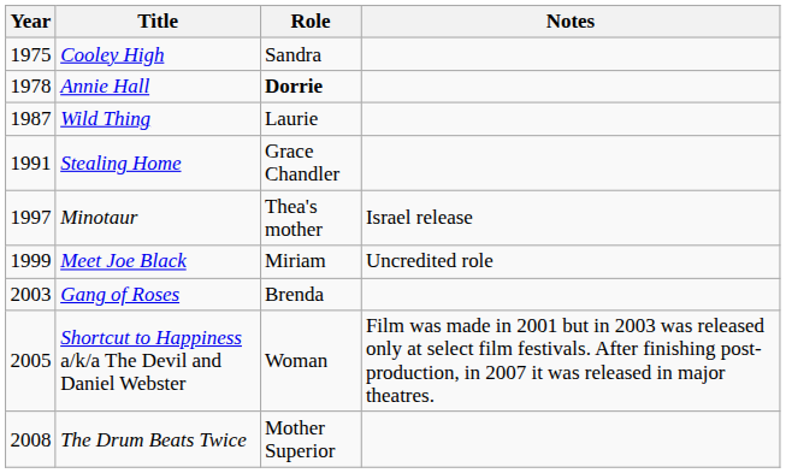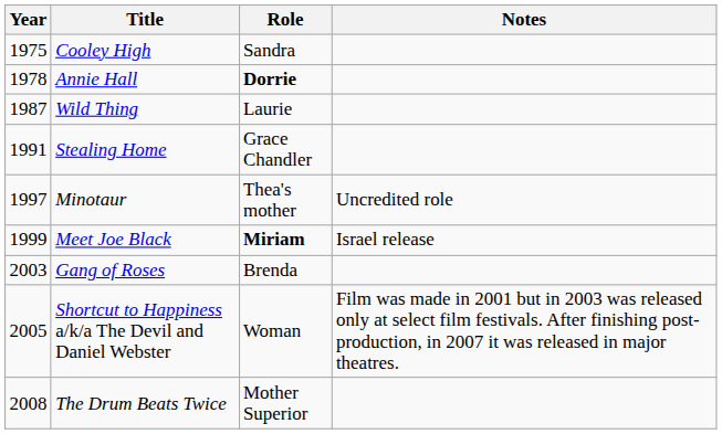Minotaur | Notes: Israel release -> Uncredited role
Meet Joe Black | Role: normal -> bold
Meet Joe Black | Notes: Uncredited role -> Israel release
